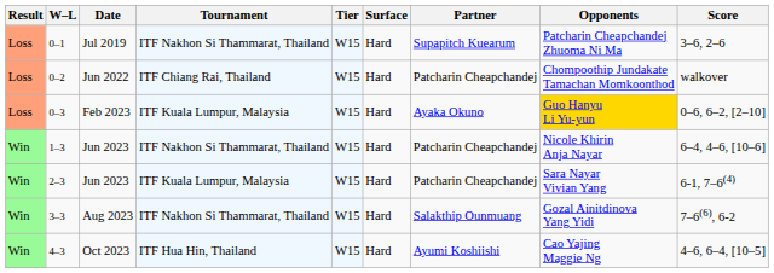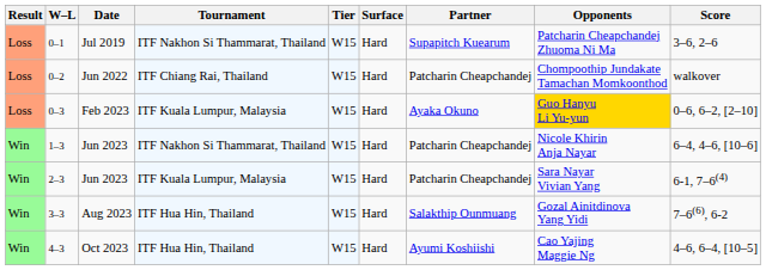3–3 | Tournament: ITF Nakhon Si Thammarat, Thailand -> ITF Hua Hin, Thailand
